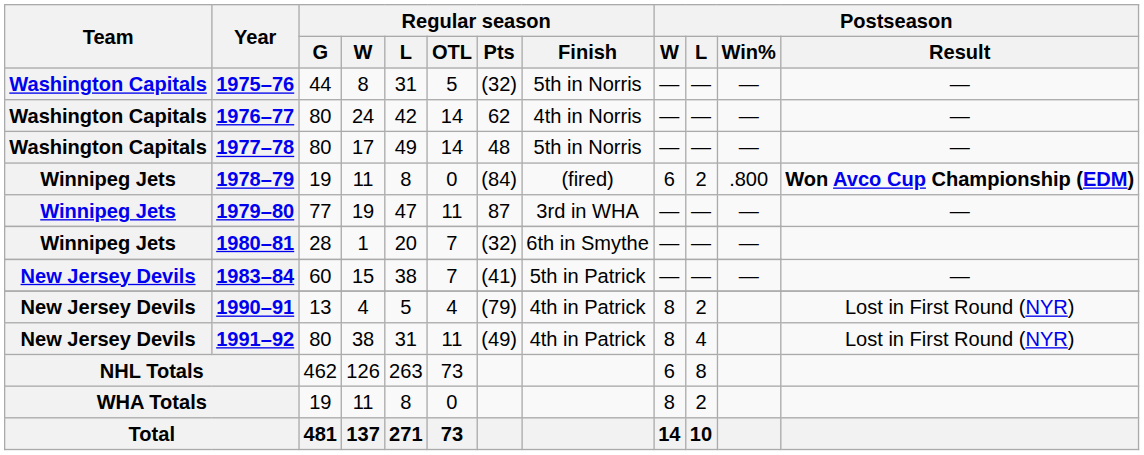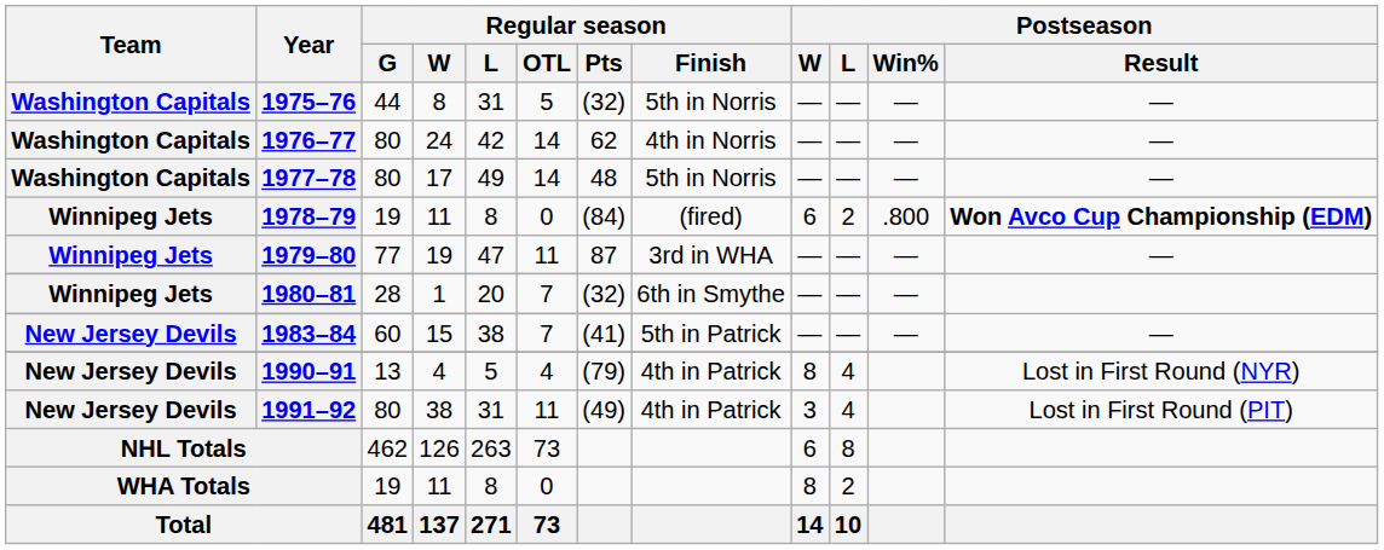1990–91 | Postseason / L: 2 -> 4
1991–92 | Postseason / W: 8 -> 3
1991–92 | Postseason / Result: Lost in First Round (NYR) -> Lost in First Round (PIT)
